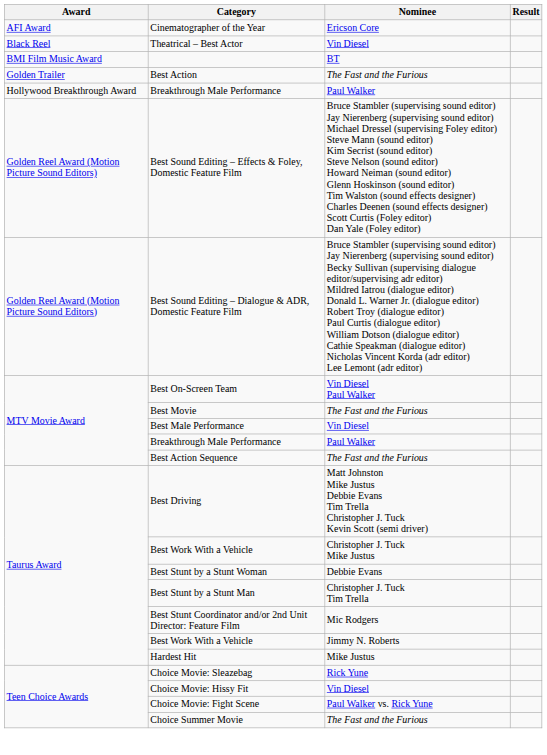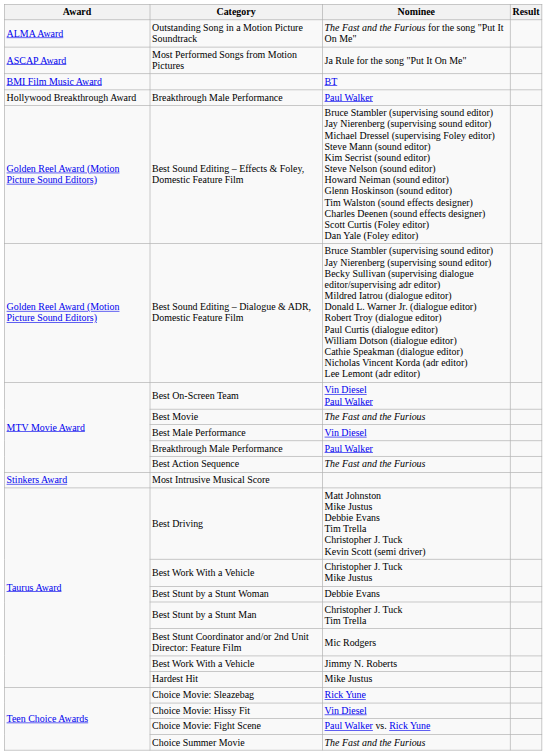- row: AFI Award | Cinematographer of the Year | Ericson Core
+ row: ALMA Award | Outstanding Song in a Motion Picture Soundtrack | The Fast and the Furious for the song "Put It On Me"
+ row: ASCAP Award | Most Performed Songs from Motion Pictures | Ja Rule for the song "Put It On Me"
- row: Black Reel | Theatrical – Best Actor | Vin Diesel
- row: Golden Trailer | Best Action | The Fast and the Furious
+ row: Stinkers Award | Most Intrusive Musical Score
